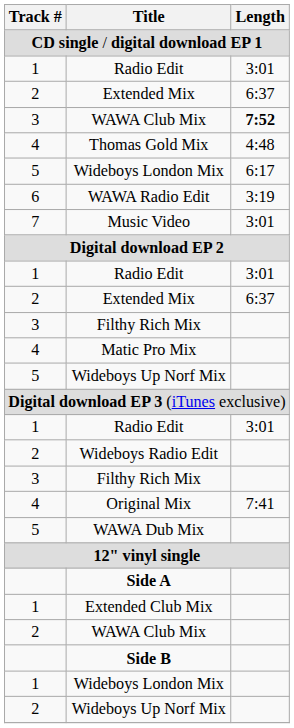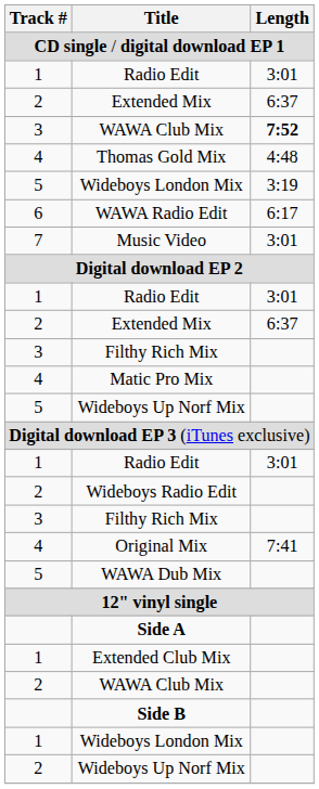5 / Wideboys London Mix | Length: 6:17 -> 3:19
WAWA Radio Edit | Length: 3:19 -> 6:17
